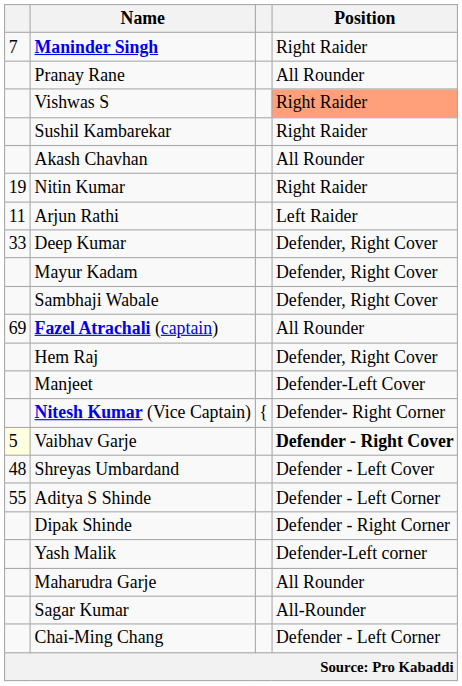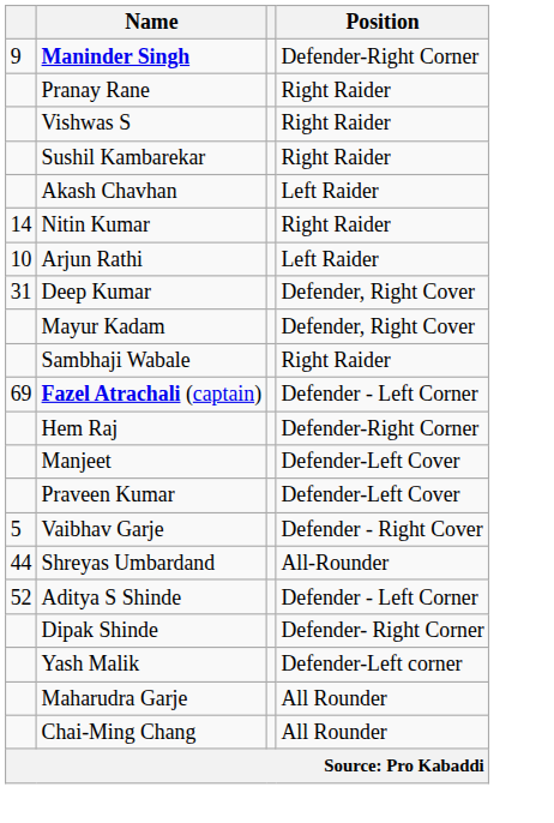Maninder Singh | column 1: 7 -> 9
Maninder Singh | Position: Right Raider -> Defender-Right Corner
Pranay Rane | Position: All Rounder -> Right Raider
Vishwas S | Position: lightsalmon background -> no background
Akash Chavhan | Position: All Rounder -> Left Raider
Nitin Kumar | column 1: 19 -> 14
Arjun Rathi | column 1: 11 -> 10
Deep Kumar | column 1: 33 -> 31
Sambhaji Wabale | Position: Defender, Right Cover -> Right Raider
Fazel Atrachali (captain) | Position: All Rounder -> Defender - Left Corner
Hem Raj | Position: Defender, Right Cover -> Defender-Right Corner
+ row: Praveen Kumar | Defender-Left Cover
- row: Nitesh Kumar (Vice Captain) | { | Defender- Right Corner
Vaibhav Garje | column 1: lightyellow background -> no background
Vaibhav Garje | Position: bold -> normal
Shreyas Umbardand | column 1: 48 -> 44
Shreyas Umbardand | Position: Defender - Left Cover -> All-Rounder
Aditya S Shinde | column 1: 55 -> 52
Dipak Shinde | Position: Defender - Right Corner -> Defender- Right Corner
- row: Sagar Kumar | All-Rounder
Chai-Ming Chang | Position: Defender - Left Corner -> All Rounder
